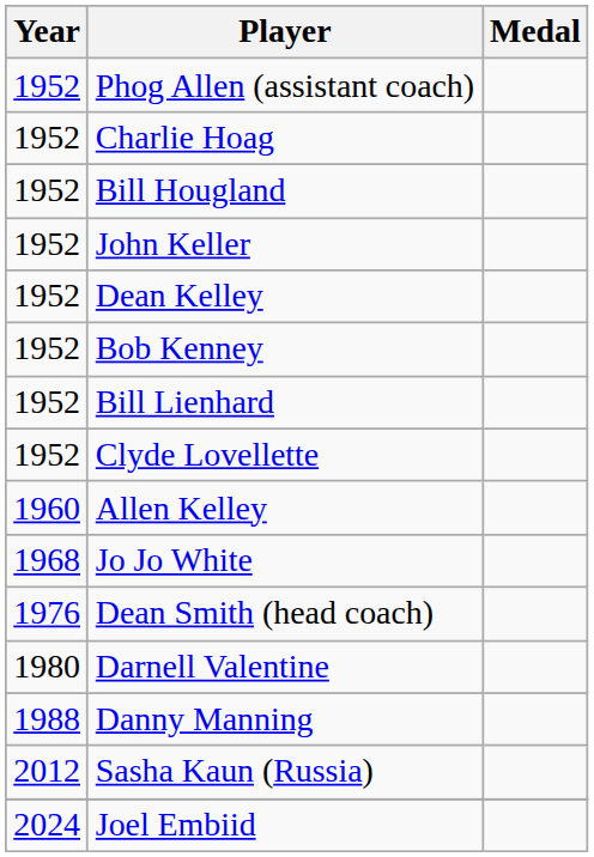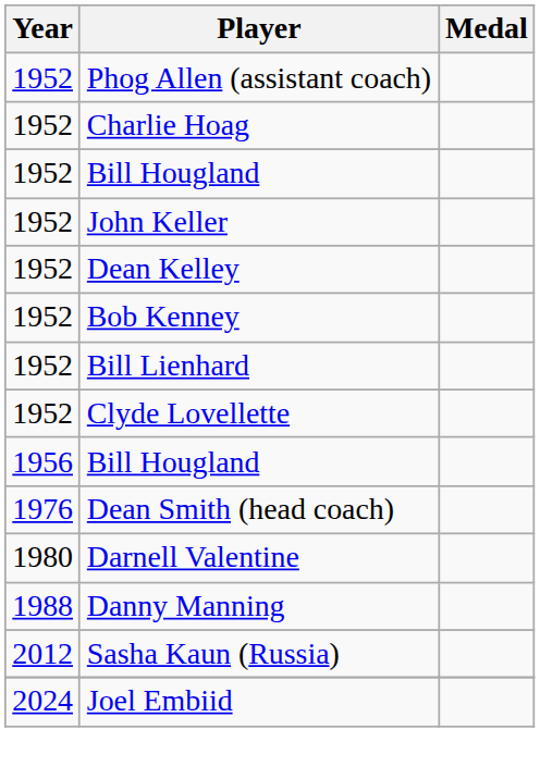+ row: 1956 | Bill Hougland
- row: 1960 | Allen Kelley
- row: 1968 | Jo Jo White
